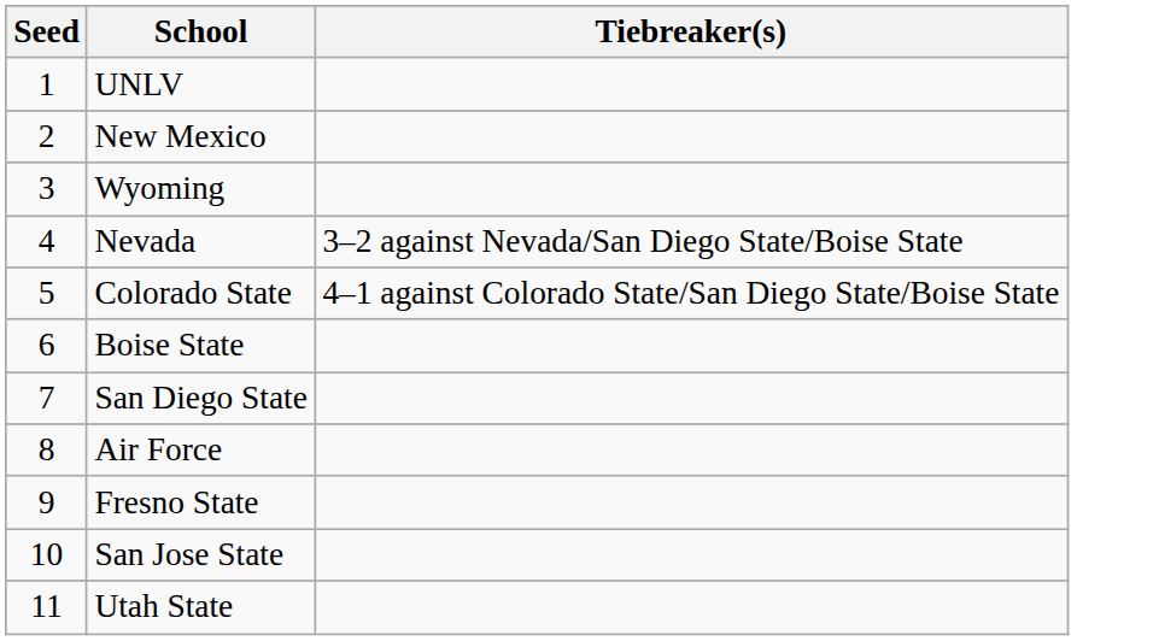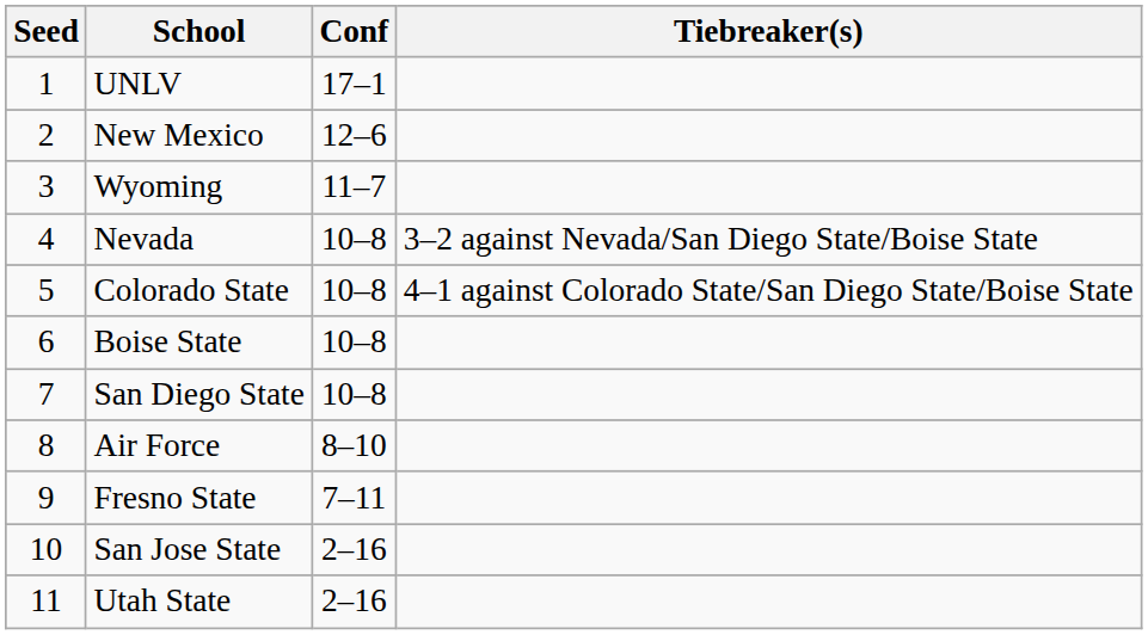+ column: Conf | 17–1 | 12–6 | 11–7 | 10–8 | 10–8 | 10–8 | 10–8 | 8–10 | 7–11 | 2–16 | 2–16
